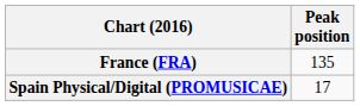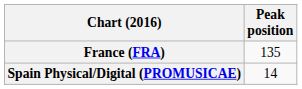Spain Physical/Digital (PROMUSICAE) | Peak position: 17 -> 14
